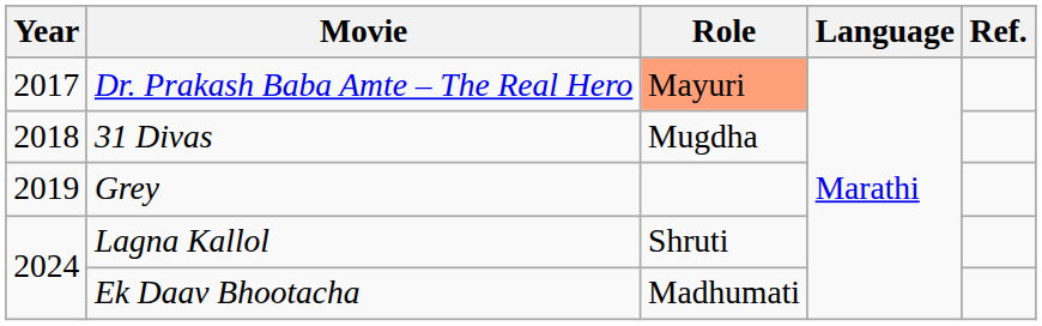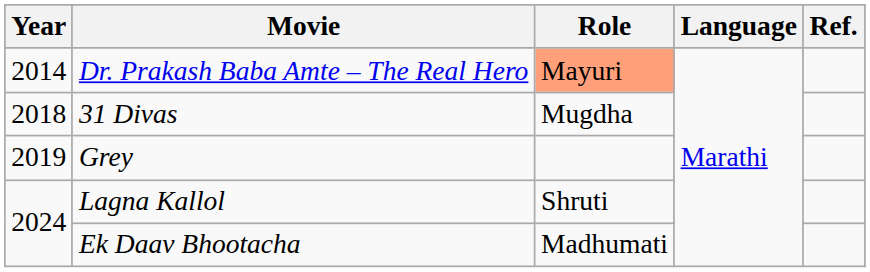Dr. Prakash Baba Amte – The Real Hero | Year: 2017 -> 2014
